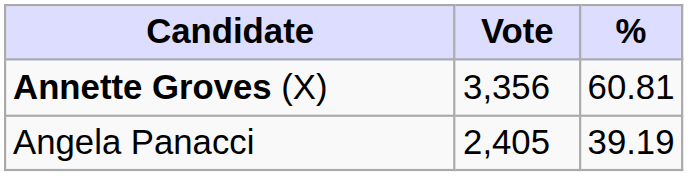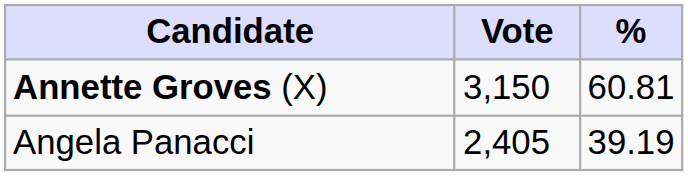Annette Groves (X) | Vote: 3,356 -> 3,150
